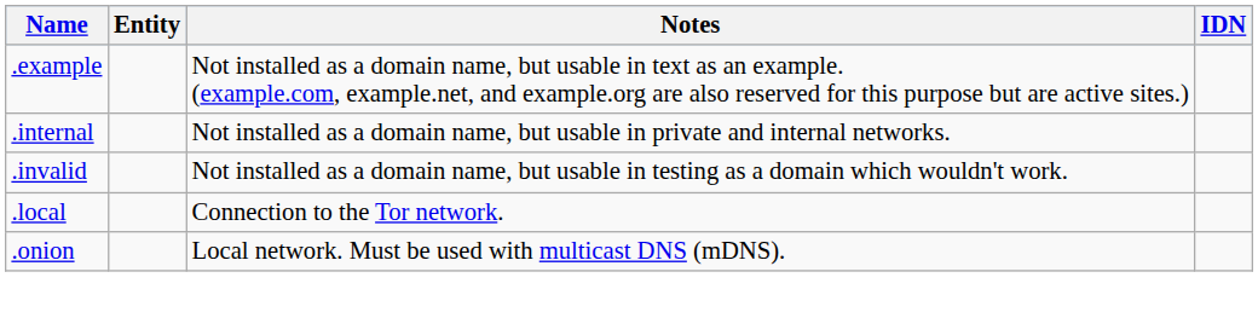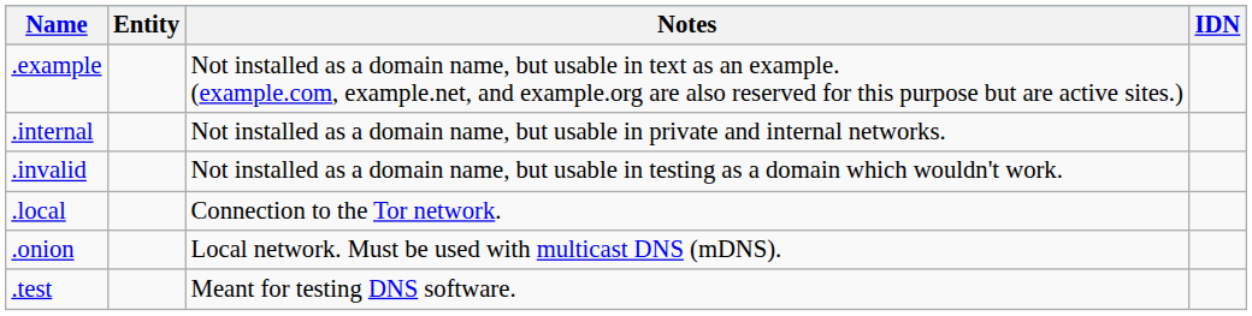+ row: .test | Meant for testing DNS software.
